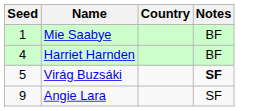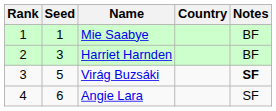+ column: Rank | 1 | 2 | 3 | 4
Harriet Harnden | Seed: 4 -> 3
Angie Lara | Seed: 9 -> 6
